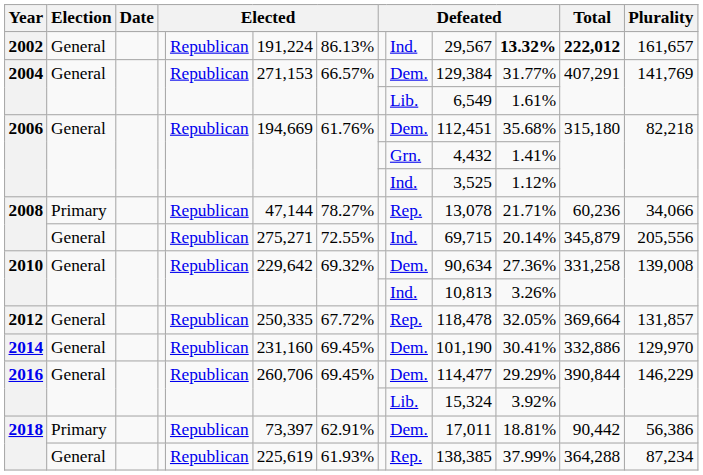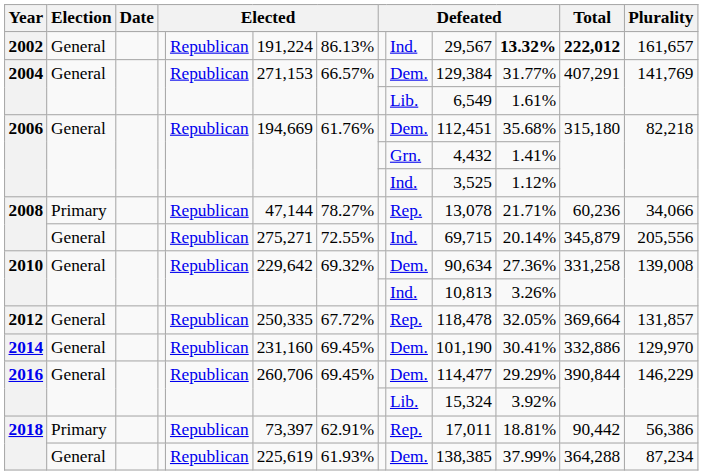2018 / Primary | column 9: Dem. -> Rep.
2018 / General | column 9: Rep. -> Dem.
